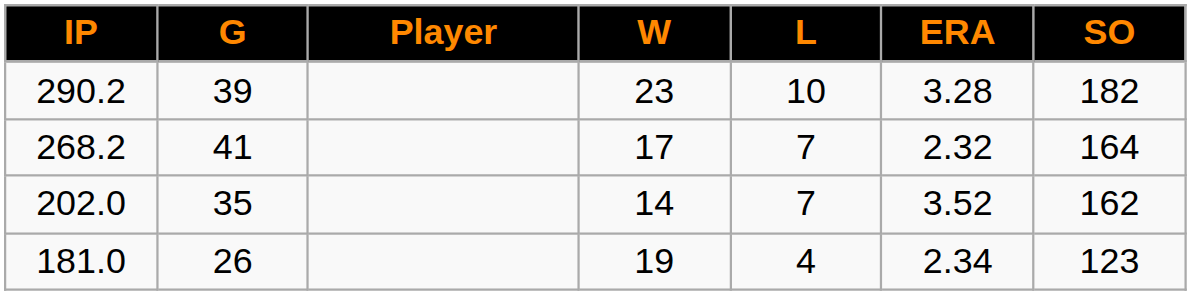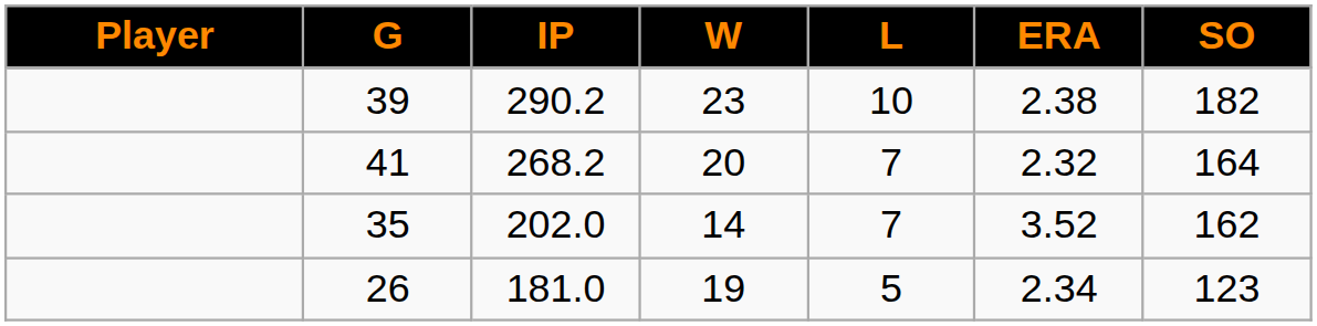columns swapped: Player <-> IP
39 | ERA: 3.28 -> 2.38
41 | W: 17 -> 20
26 | L: 4 -> 5
